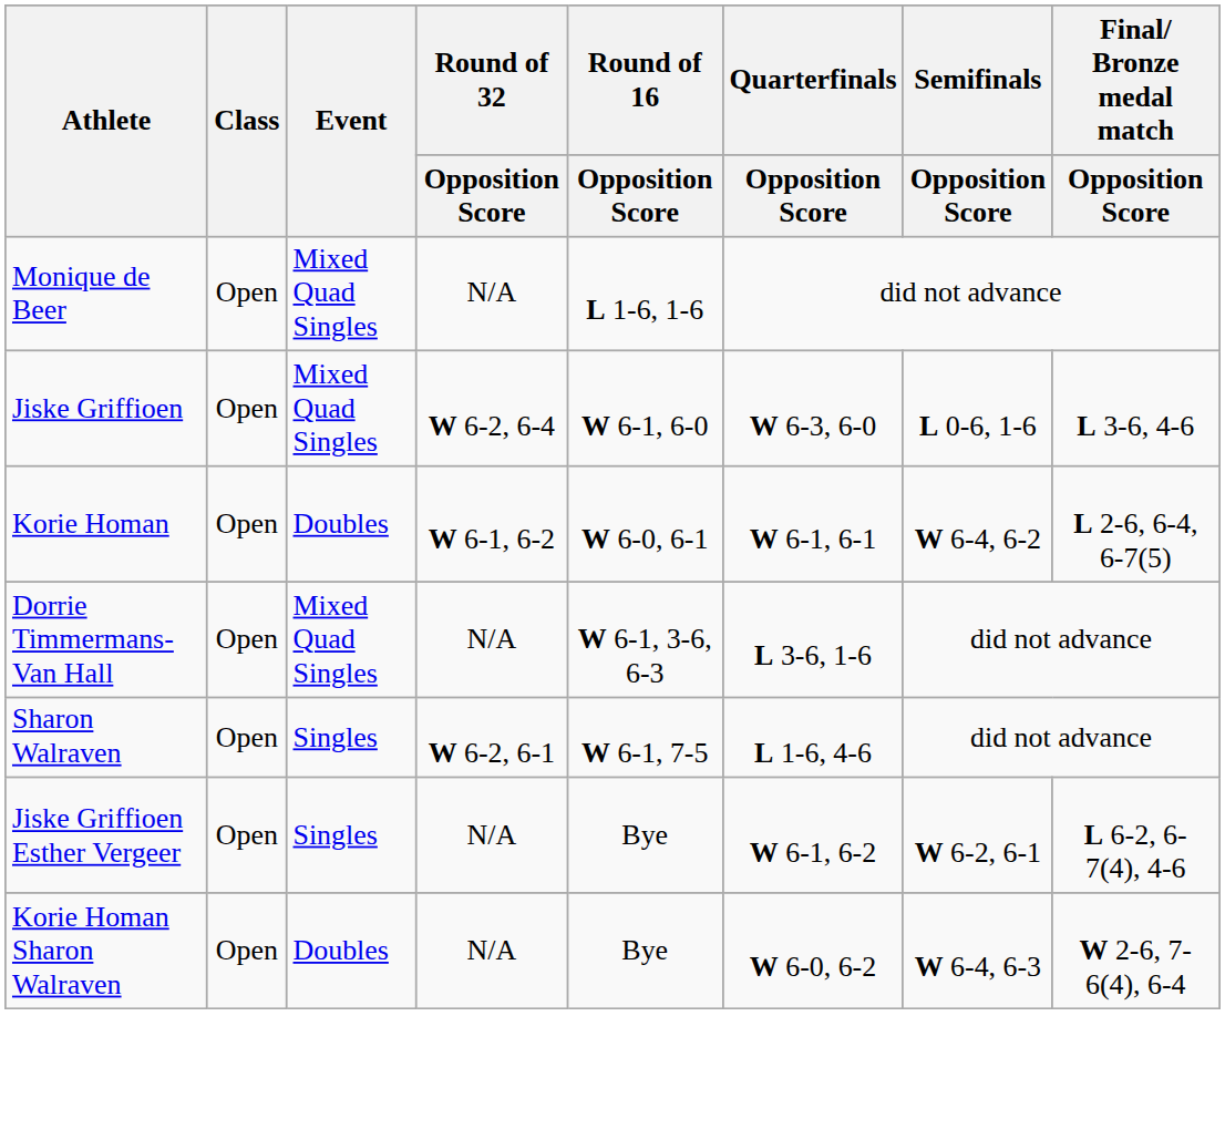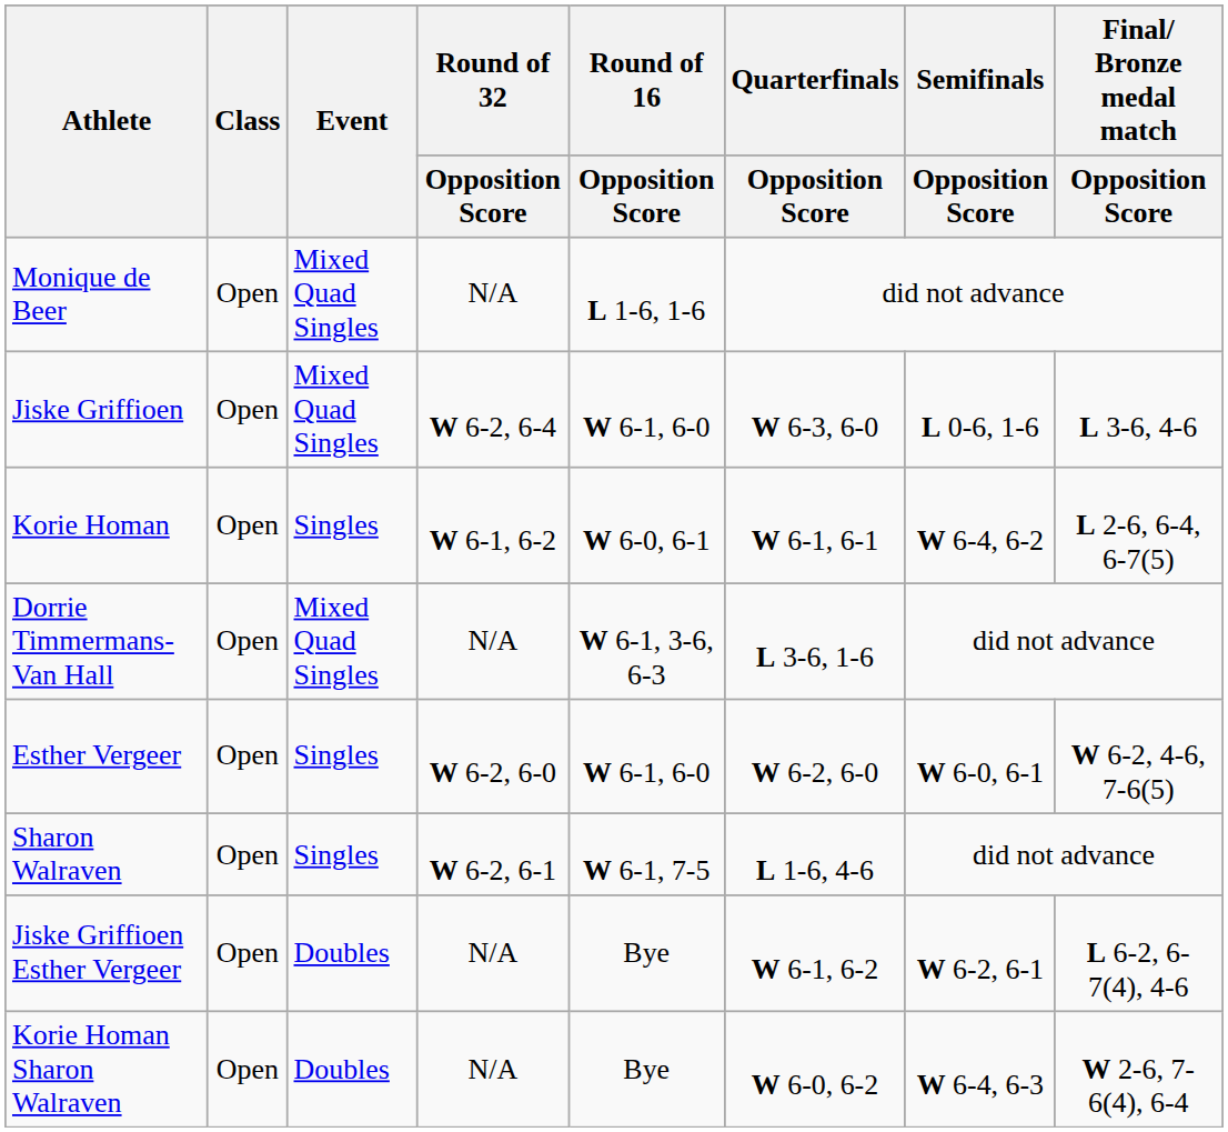Korie Homan | Event: Doubles -> Singles
+ row: Esther Vergeer | Open | Singles | W 6-2, 6-0 | W 6-1, 6-0 | W 6-2, 6-0 | W 6-0, 6-1 | W 6-2, 4-6, 7-6(5)
Jiske Griffioen Esther Vergeer | Event: Singles -> Doubles
